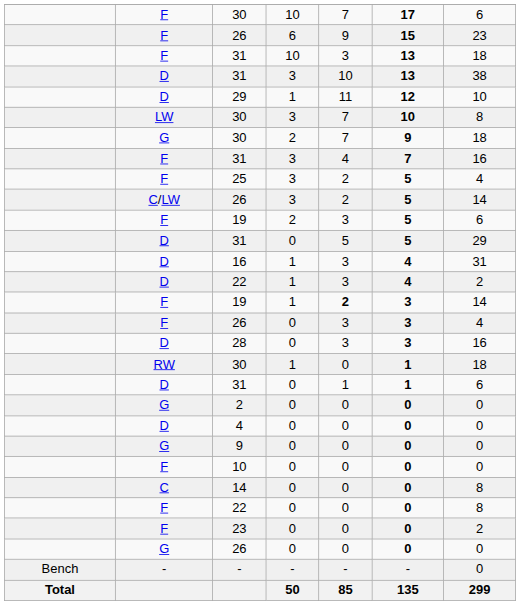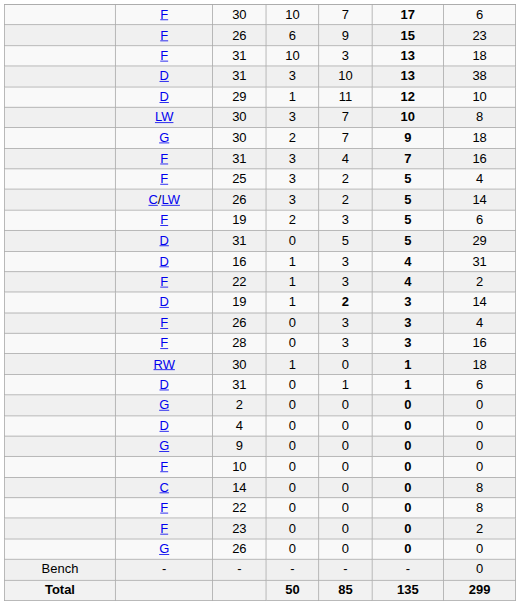22 / 1 | column 2: D -> F
19 / 1 | column 2: F -> D
28 | column 2: D -> F
